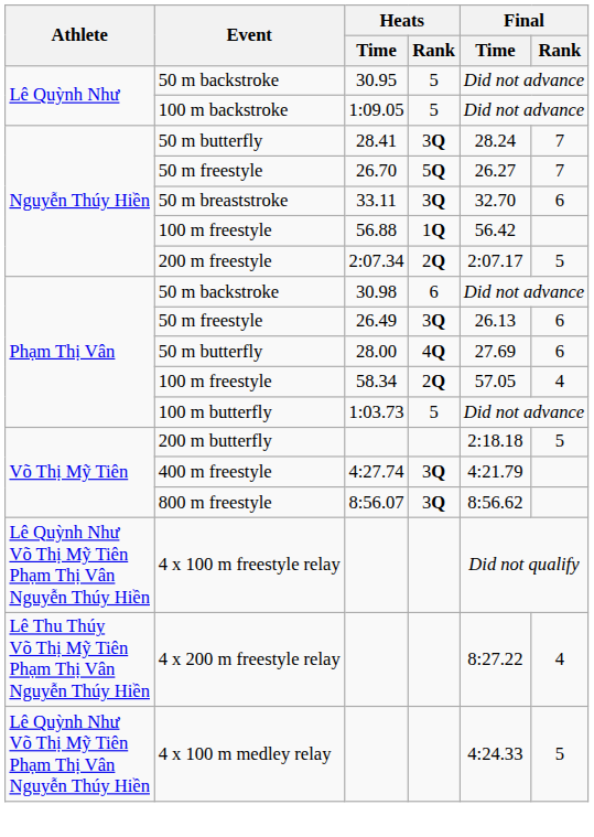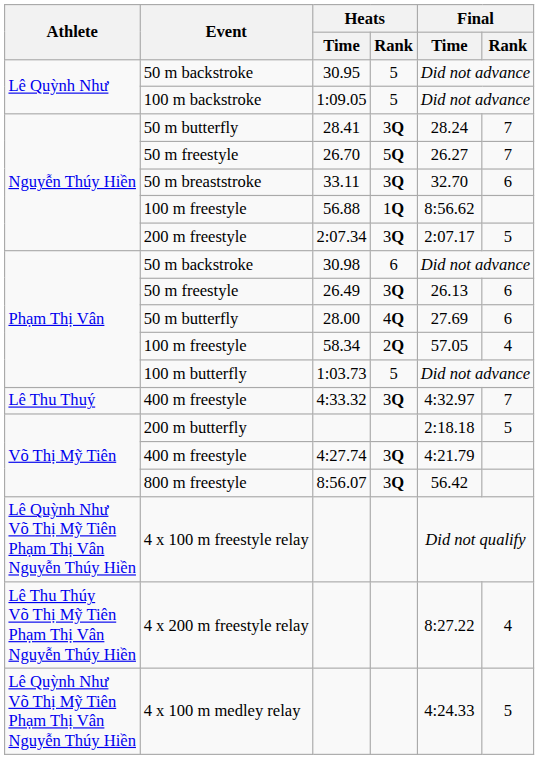56.88 | Final / Time: 56.42 -> 8:56.62
2:07.34 | Heats / Rank: 2Q -> 3Q
+ row: Lê Thu Thuý | 400 m freestyle | 4:33.32 | 3Q | 4:32.97 | 7
8:56.07 | Final / Time: 8:56.62 -> 56.42
